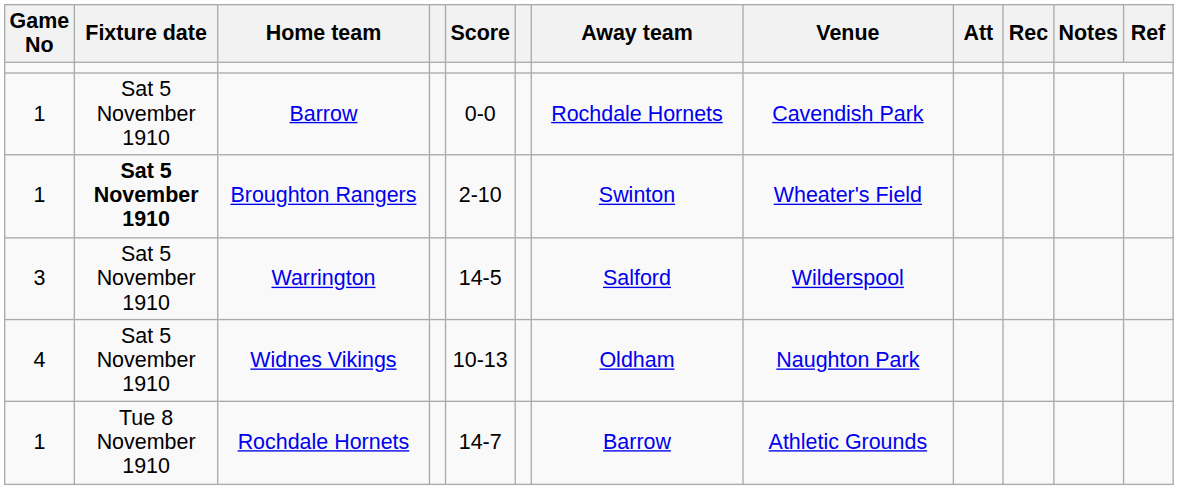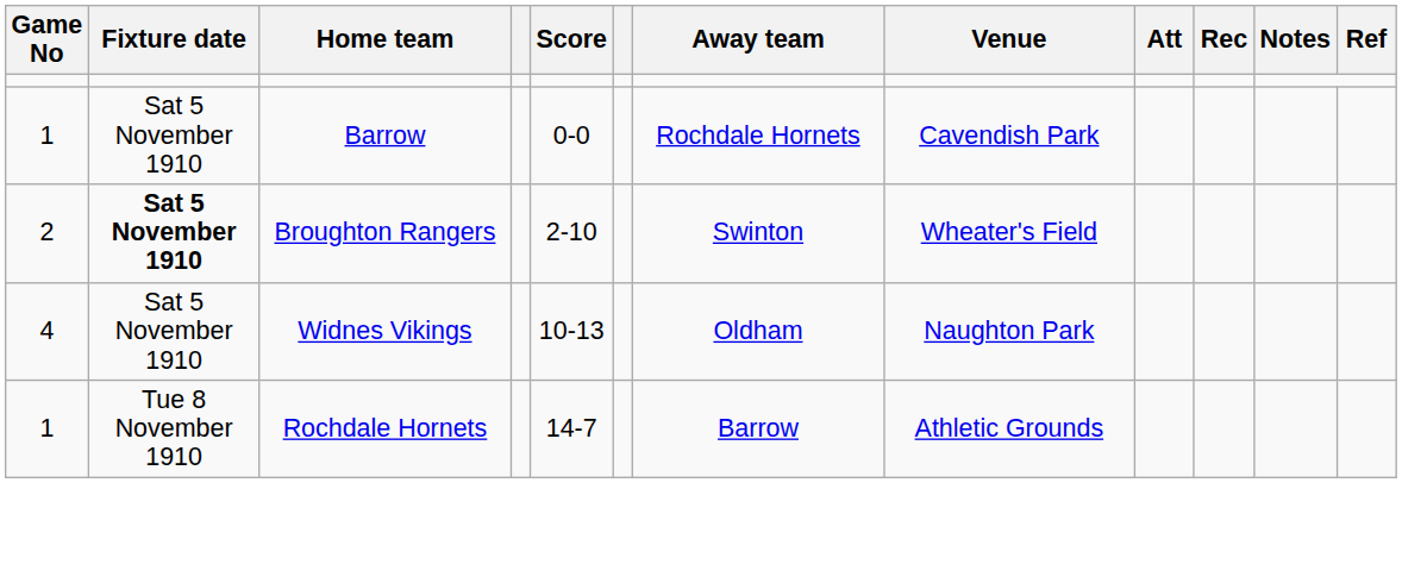Broughton Rangers | Game No: 1 -> 2
- row: 3 | Sat 5 November 1910 | Warrington | 14-5 | Salford | Wilderspool
